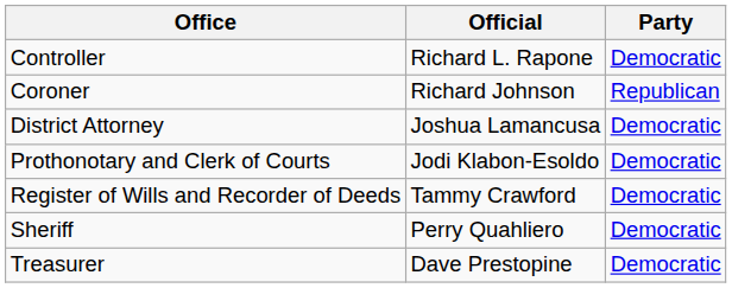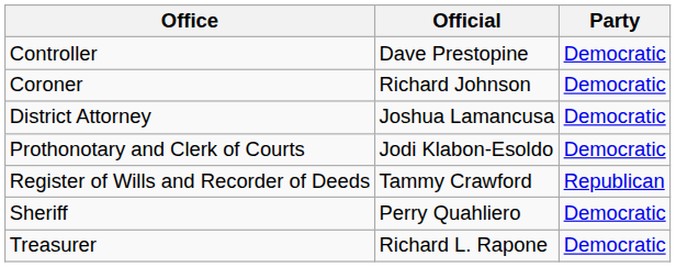Controller | Official: Richard L. Rapone -> Dave Prestopine
Coroner | Party: Republican -> Democratic
Register of Wills and Recorder of Deeds | Party: Democratic -> Republican
Treasurer | Official: Dave Prestopine -> Richard L. Rapone
